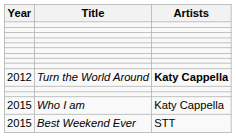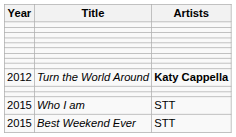Who I am | Artists: Katy Cappella -> STT
